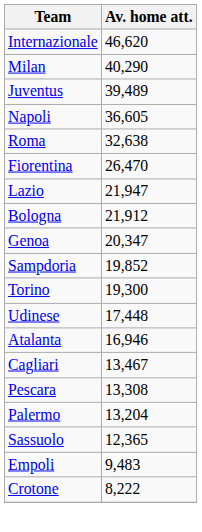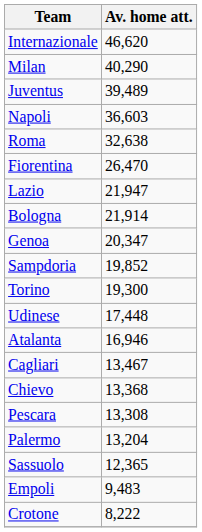Napoli | Av. home att.: 36,605 -> 36,603
Bologna | Av. home att.: 21,912 -> 21,914
+ row: Chievo | 13,368
